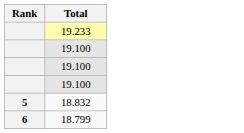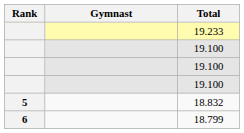+ column: Gymnast
